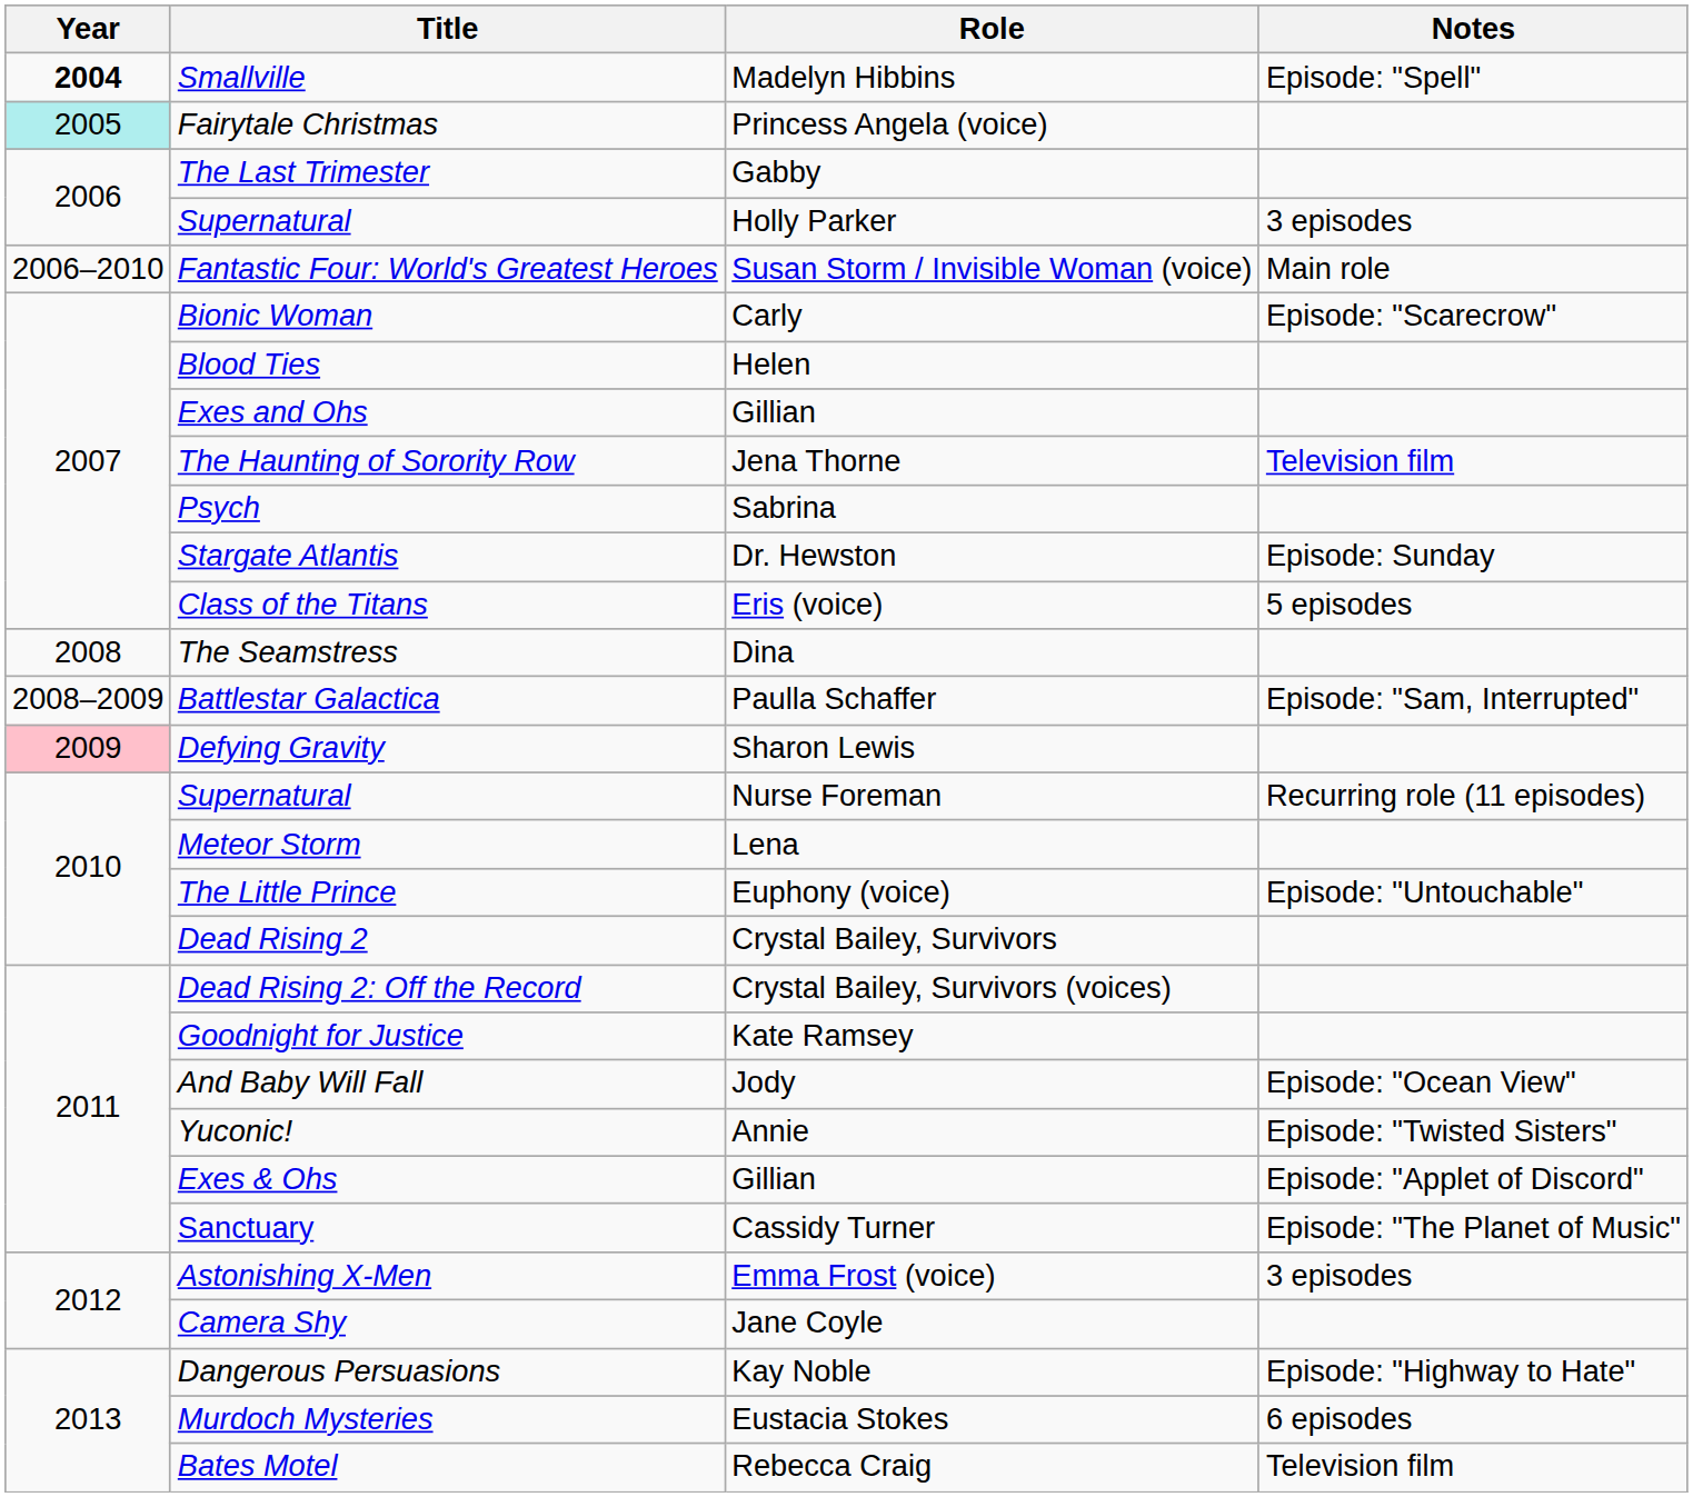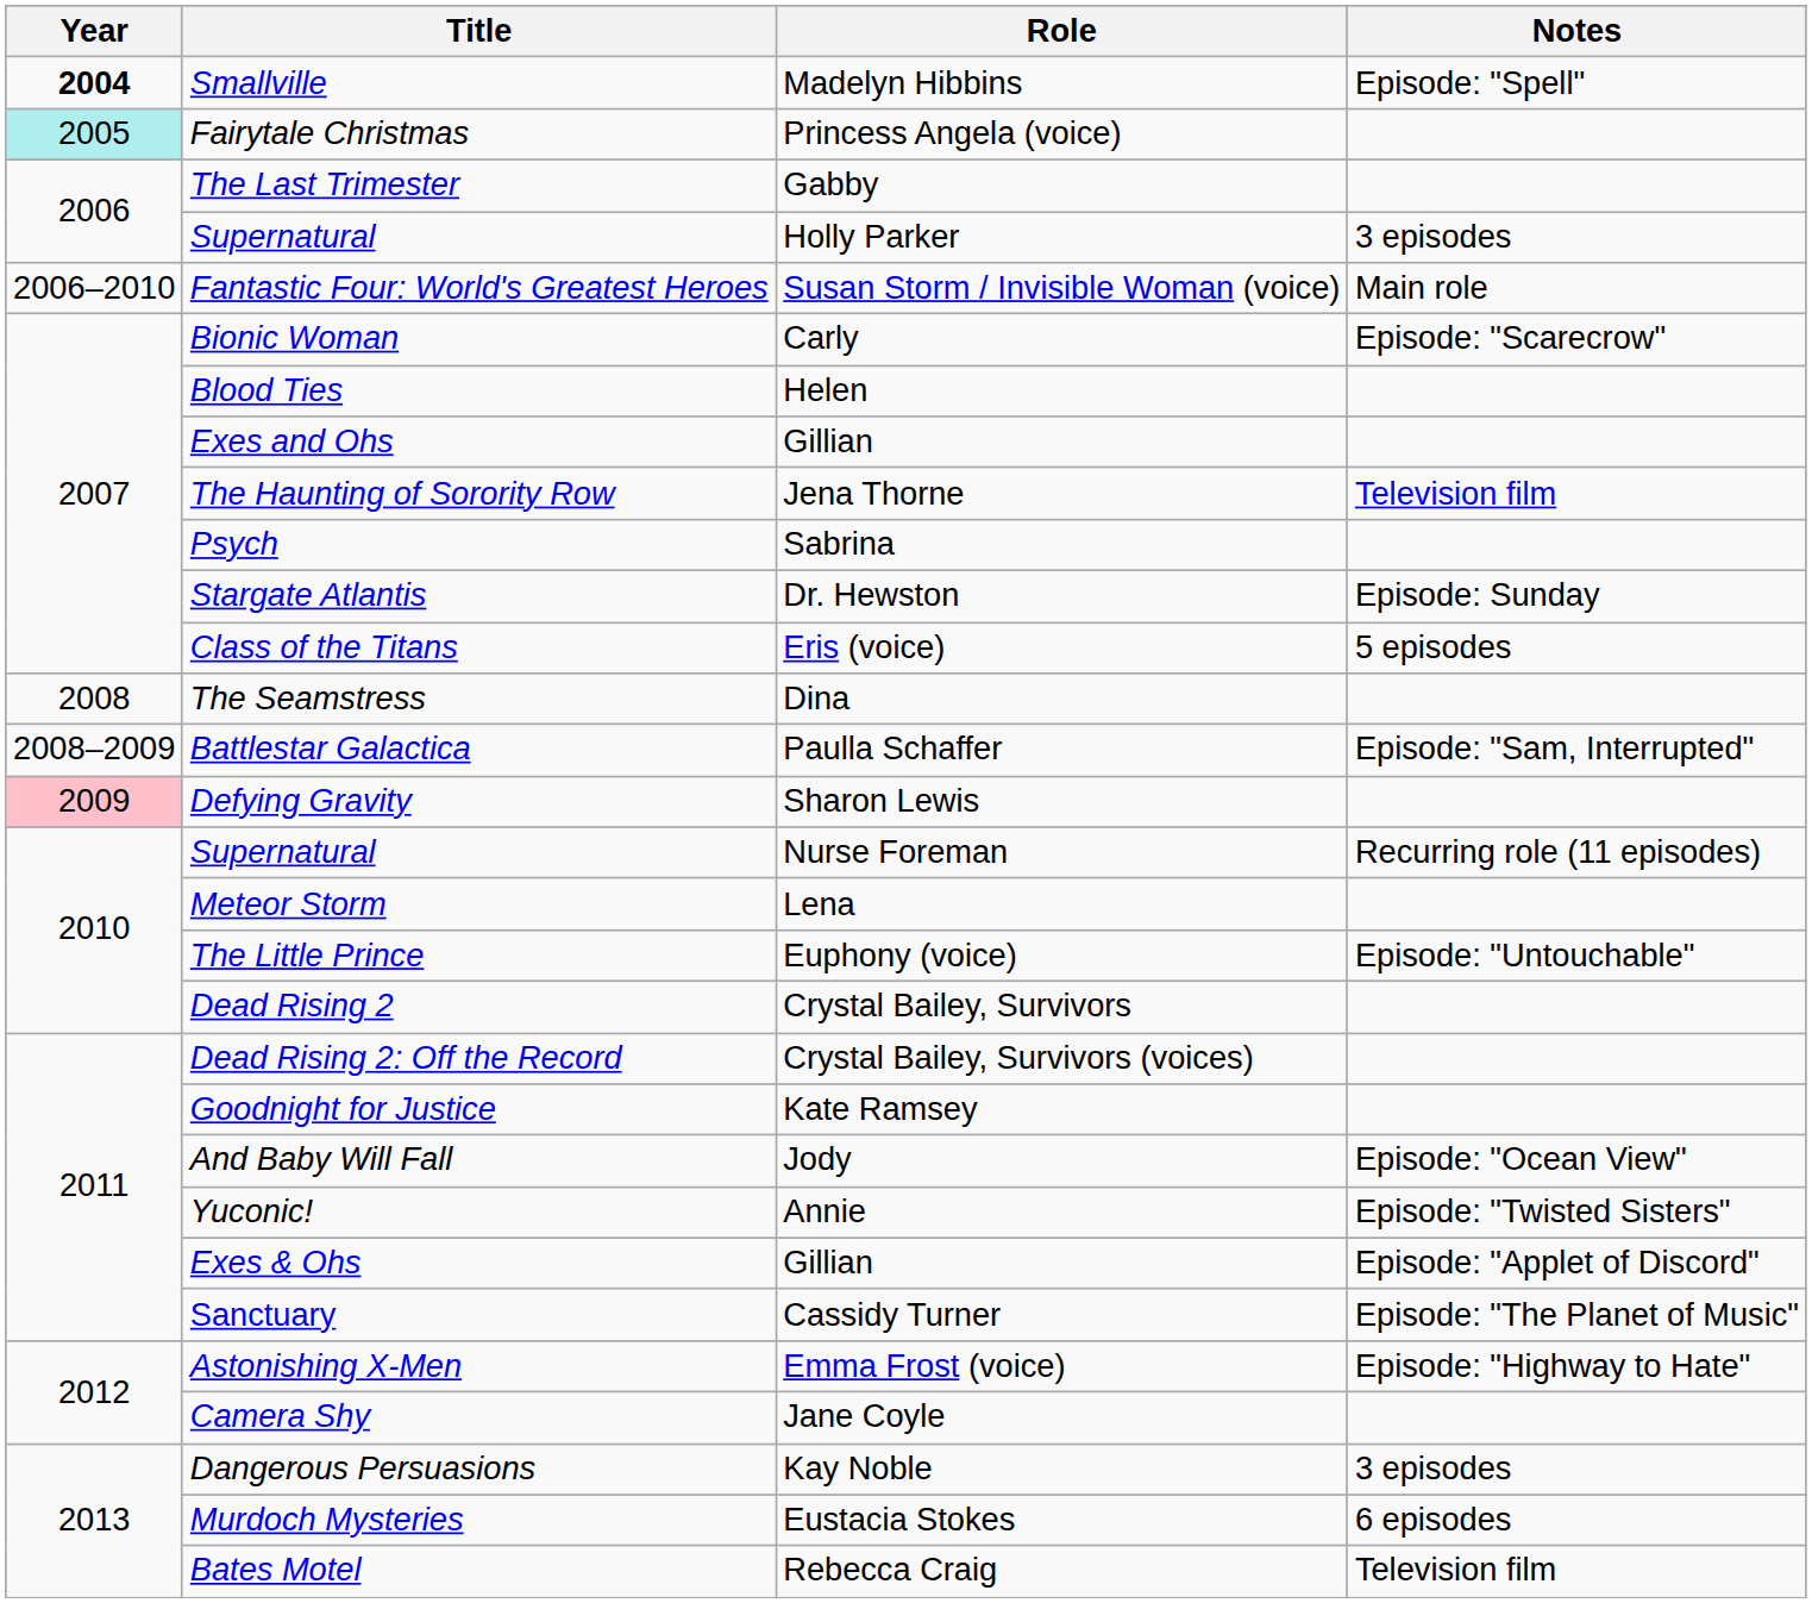Astonishing X-Men | Notes: 3 episodes -> Episode: "Highway to Hate"
Dangerous Persuasions | Notes: Episode: "Highway to Hate" -> 3 episodes
